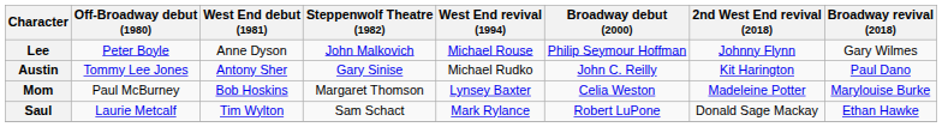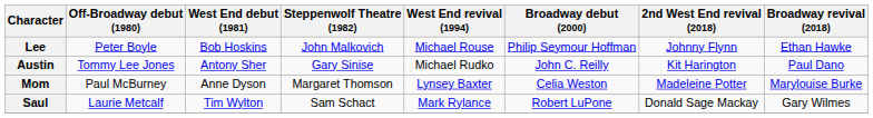Lee | West End debut (1981): Anne Dyson -> Bob Hoskins
Lee | Broadway revival (2018): Gary Wilmes -> Ethan Hawke
Mom | West End debut (1981): Bob Hoskins -> Anne Dyson
Saul | Broadway revival (2018): Ethan Hawke -> Gary Wilmes
